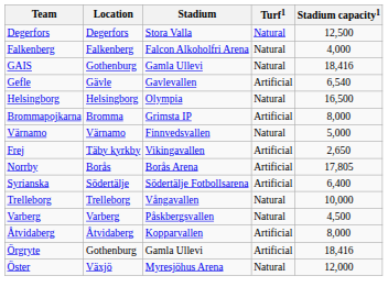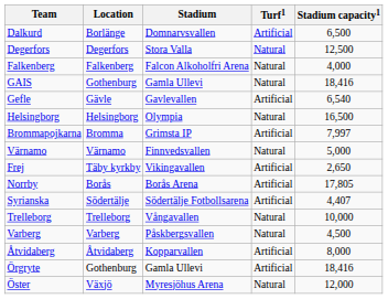+ row: Dalkurd | Borlänge | Domnarvsvallen | Artificial | 6,500
Brommapojkarna | Stadium capacity1: 8,000 -> 7,997
Syrianska | Stadium capacity1: 6,400 -> 4,407
